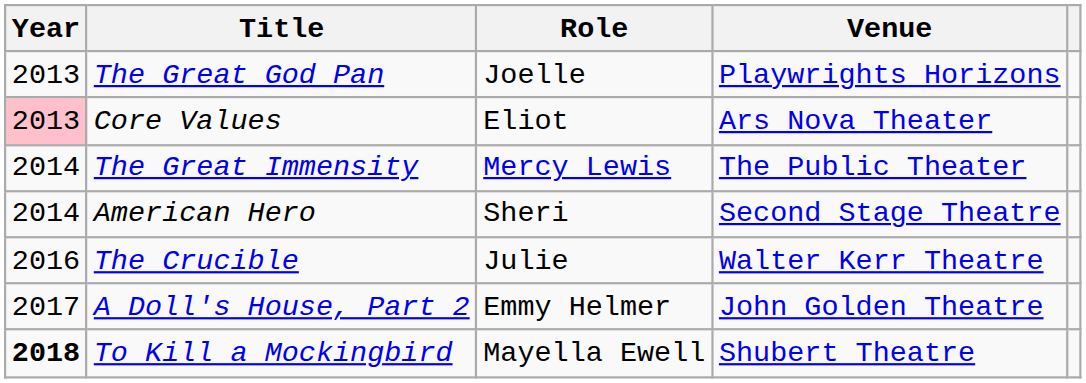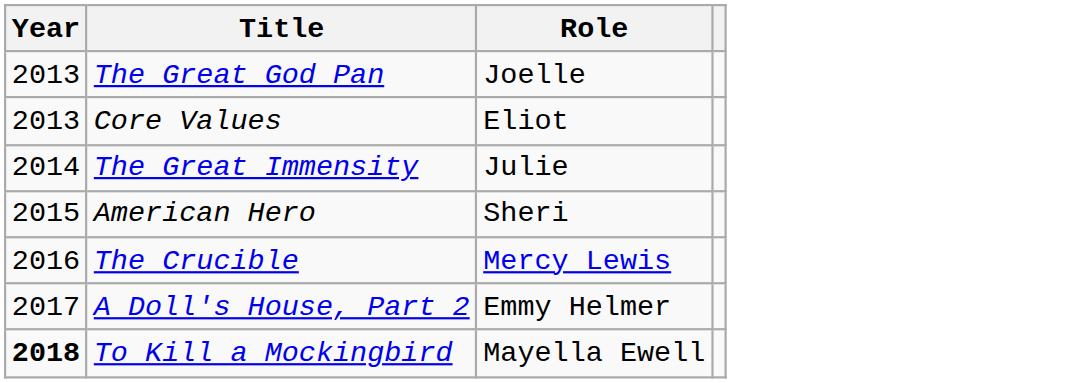- column: Venue | Playwrights Horizons | Ars Nova Theater | The Public Theater | Second Stage Theatre | Walter Kerr Theatre | John Golden Theatre | Shubert Theatre
Core Values | Year: pink background -> no background
The Great Immensity | Role: Mercy Lewis -> Julie
American Hero | Year: 2014 -> 2015
The Crucible | Role: Julie -> Mercy Lewis
